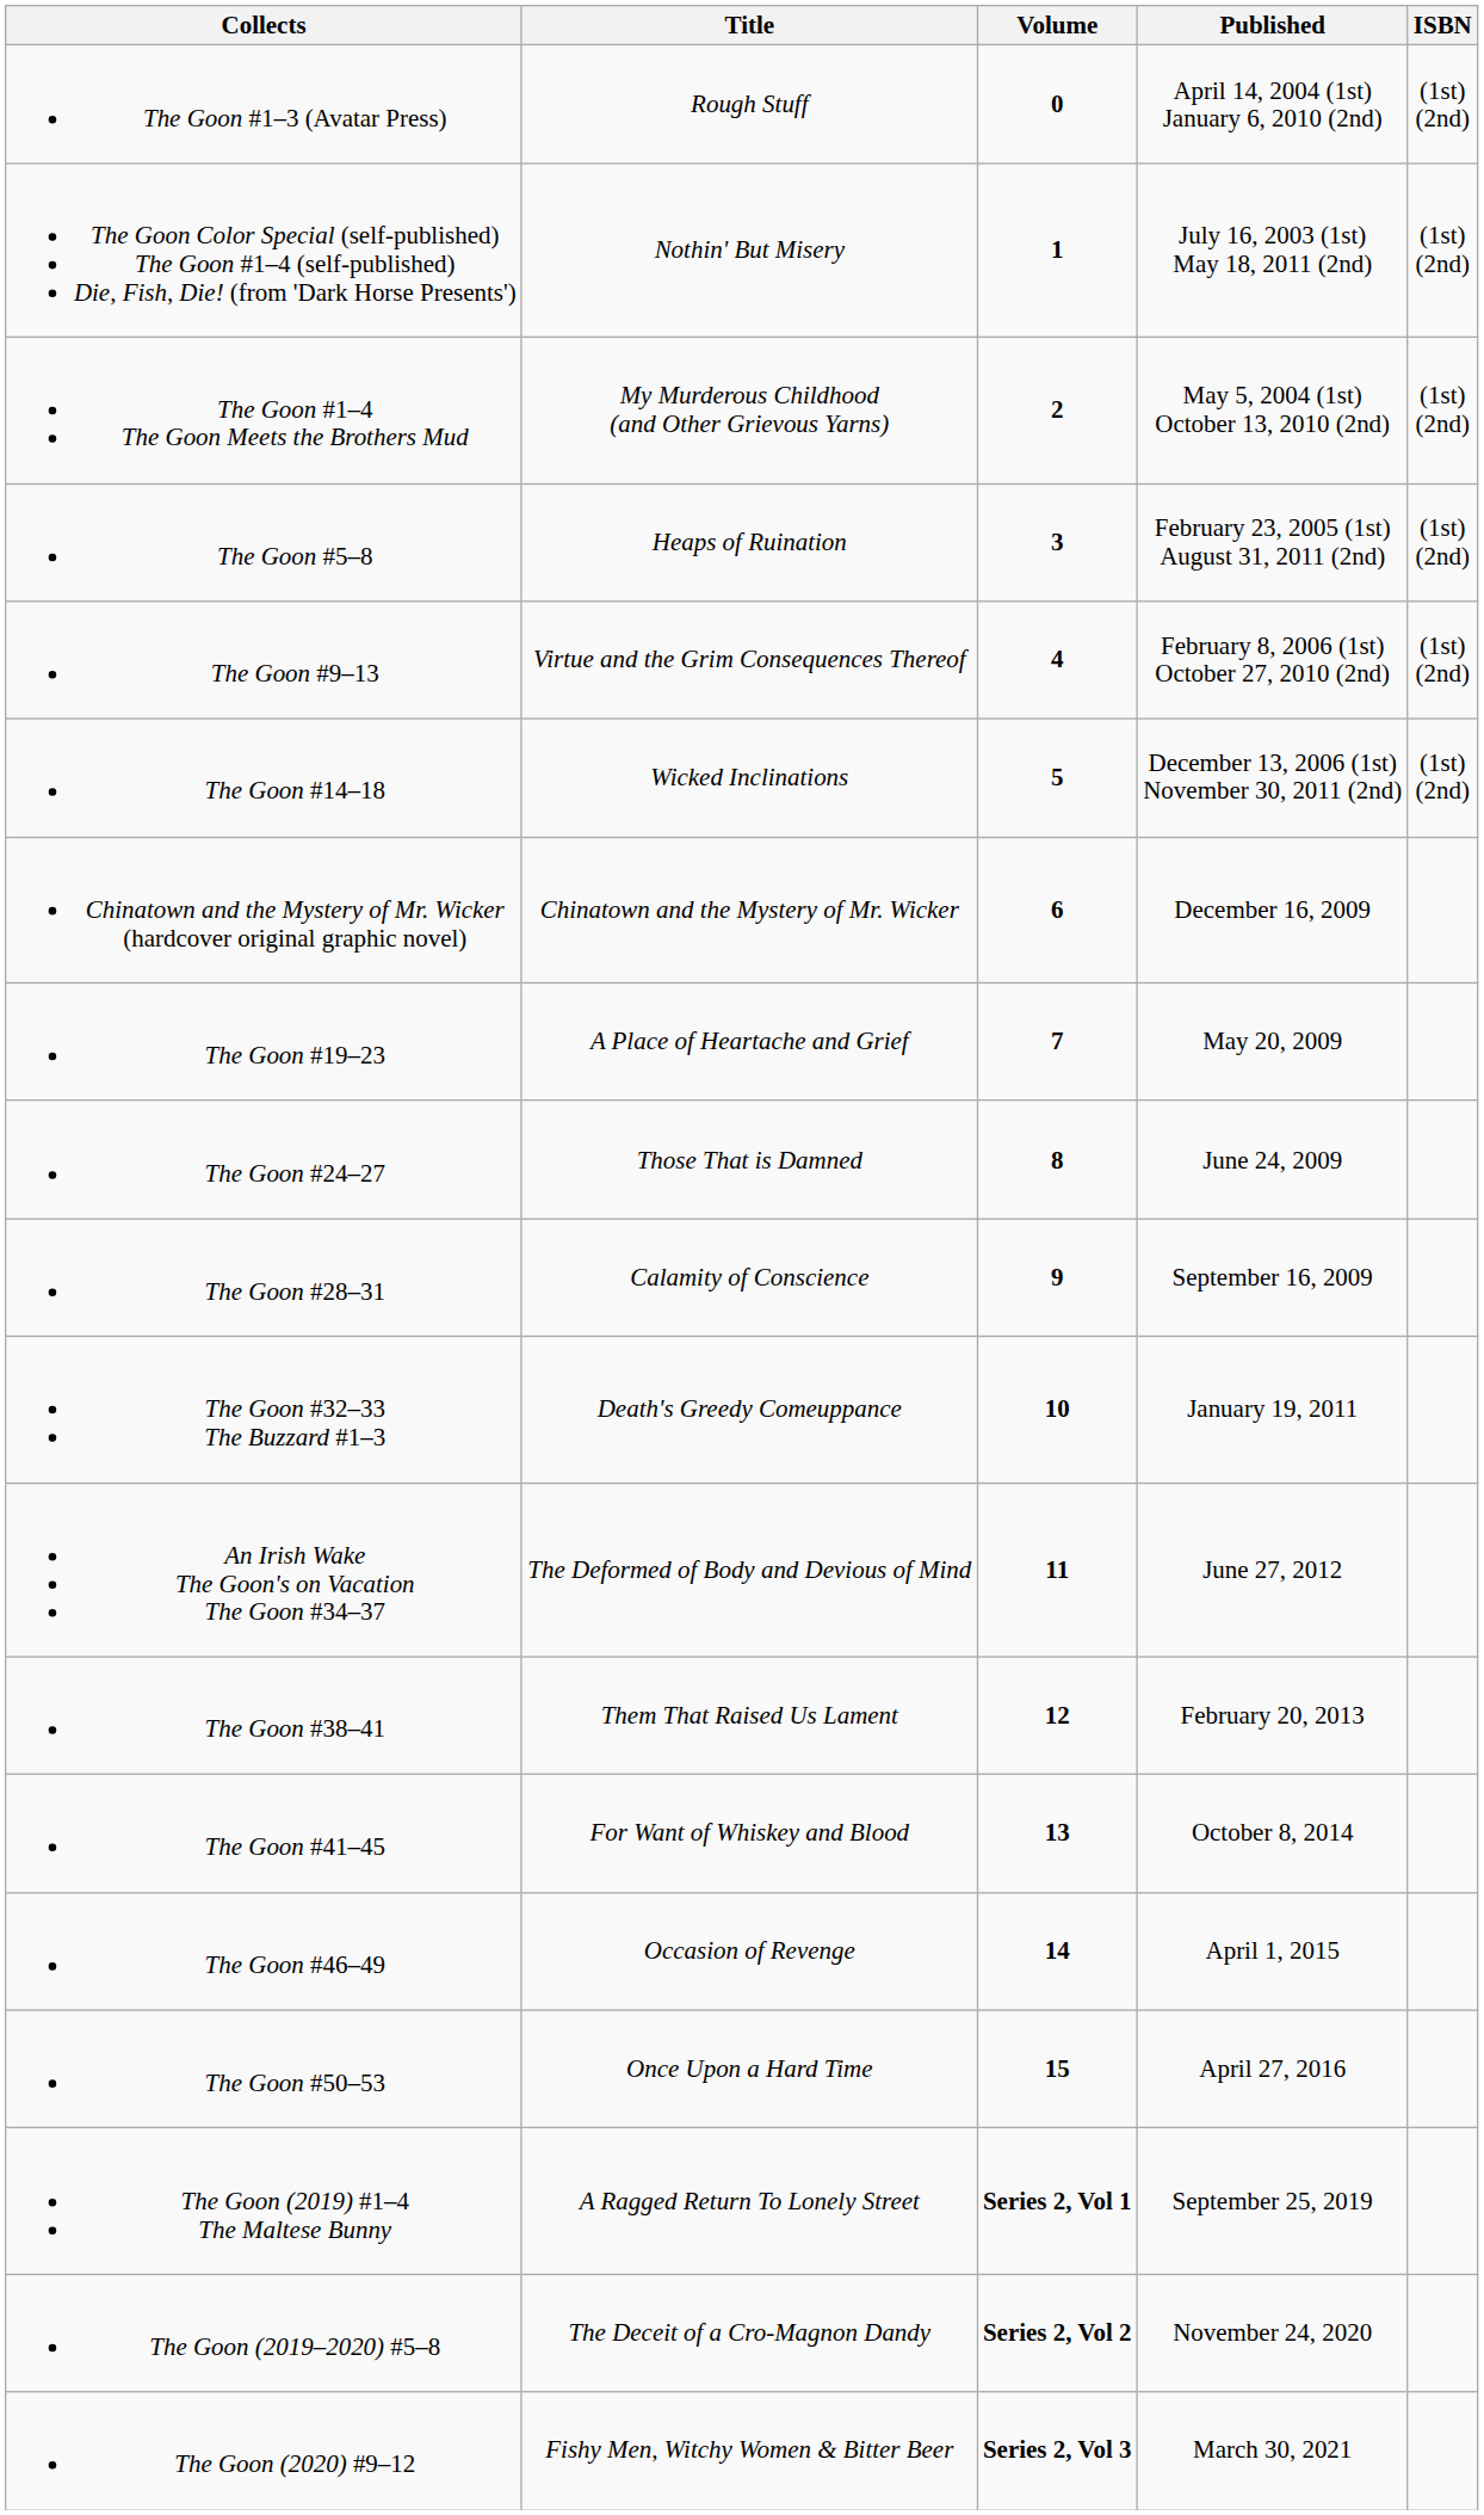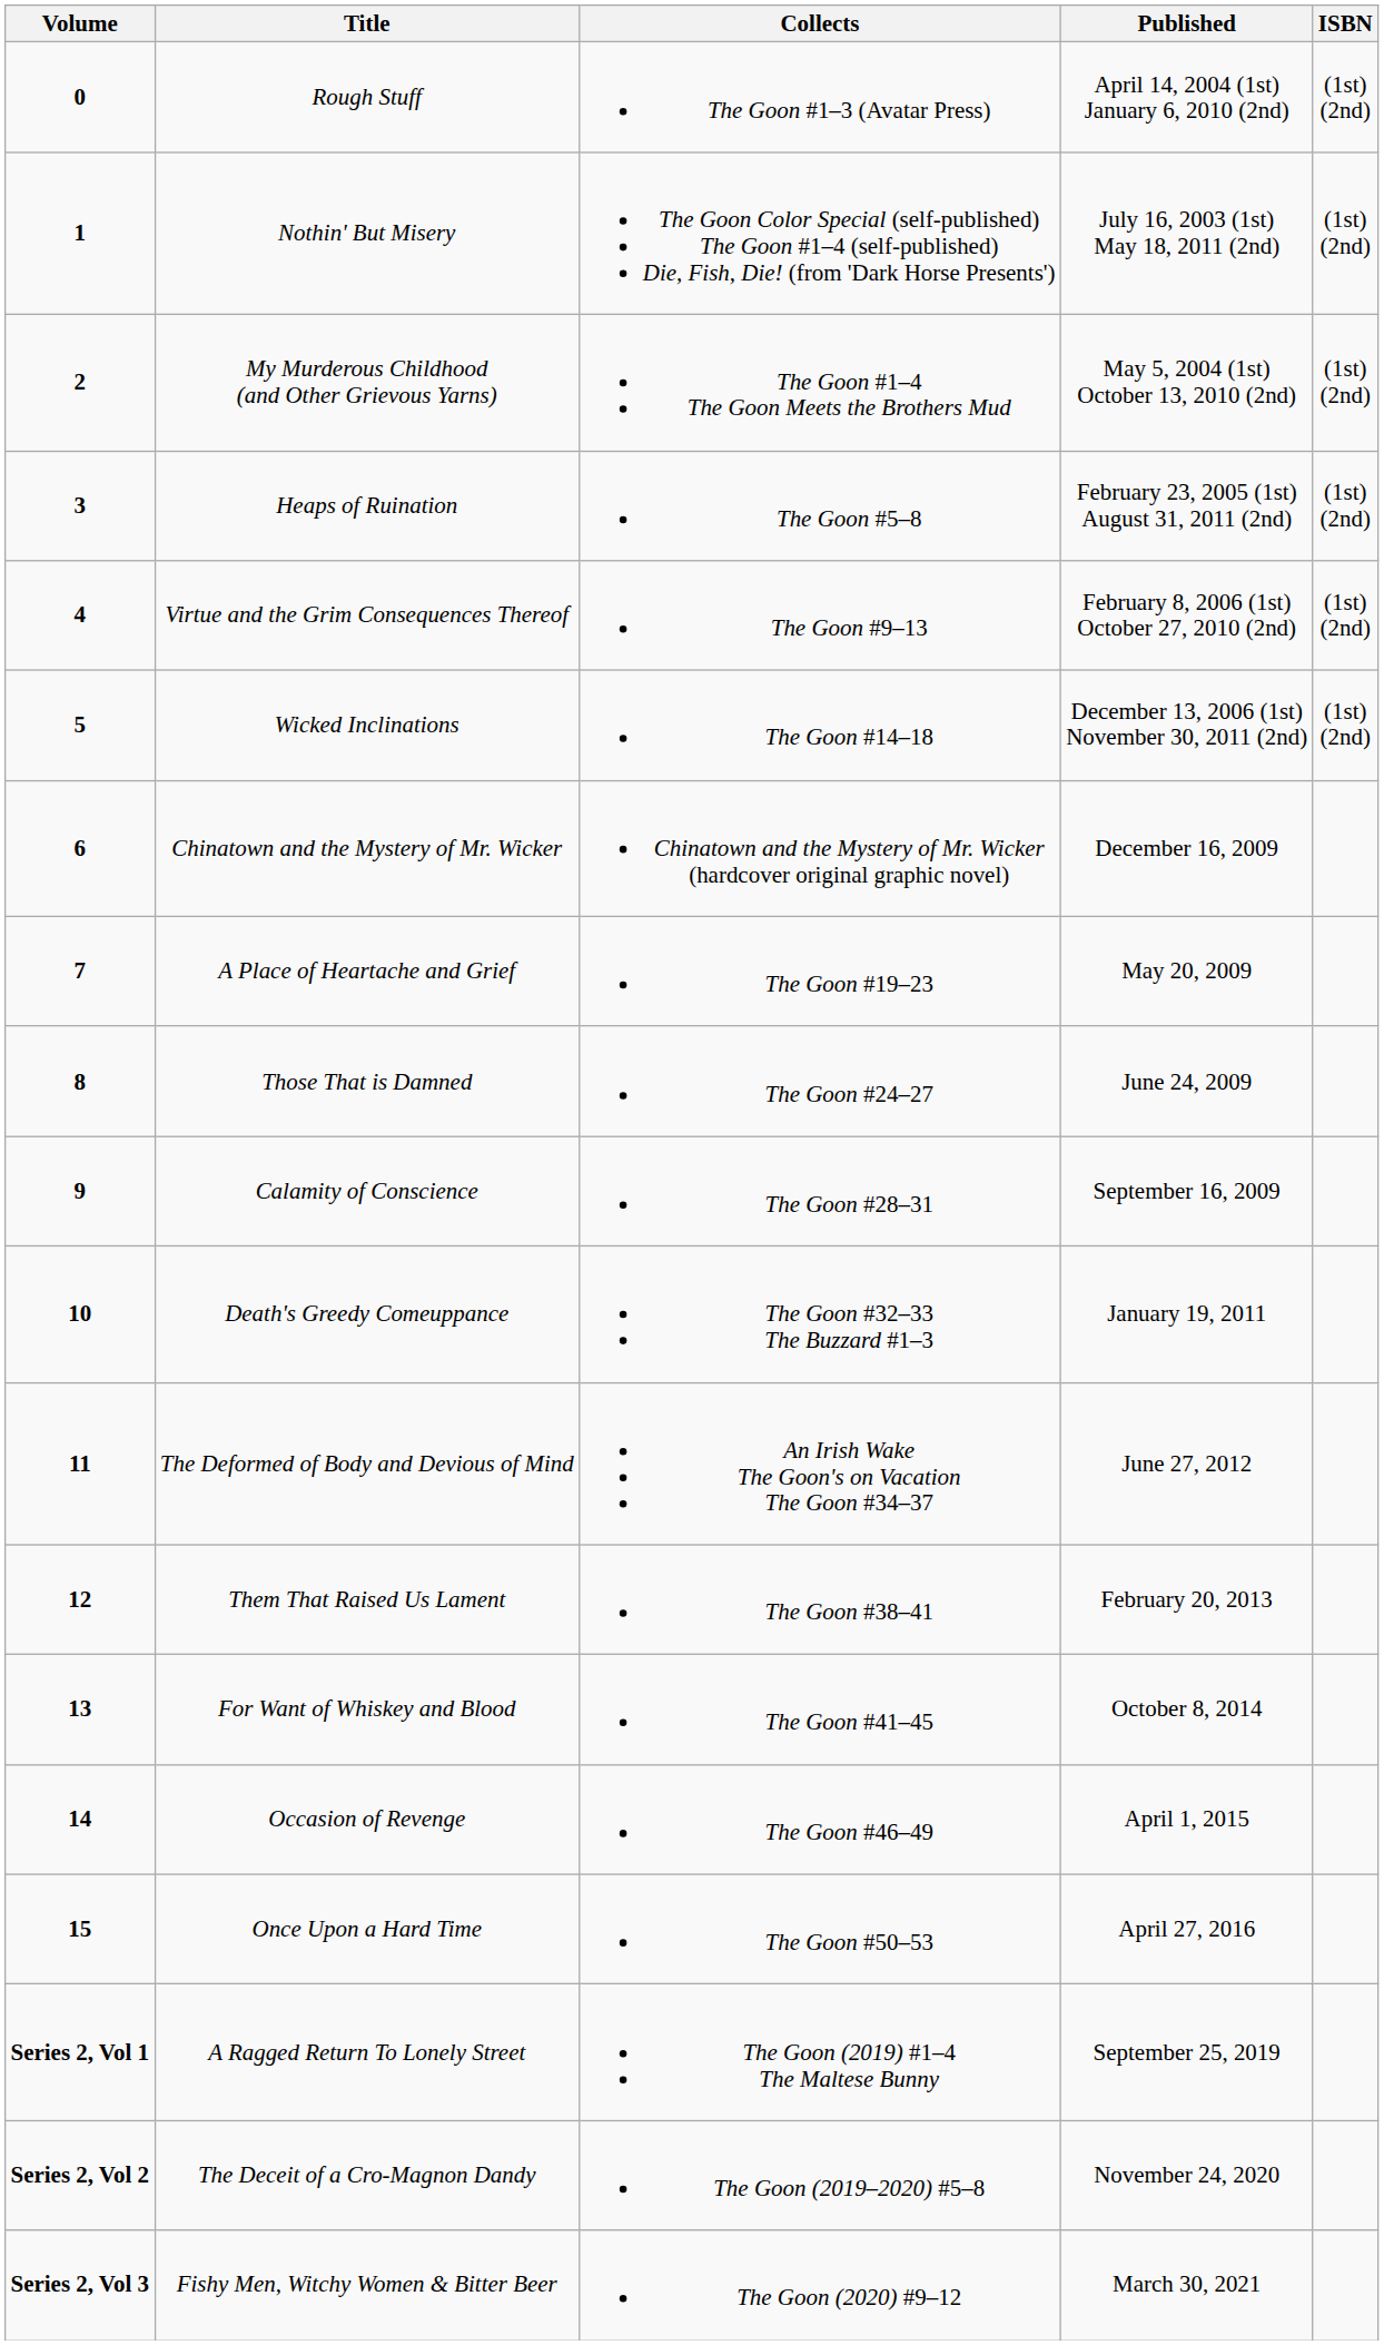columns swapped: Volume <-> Collects
